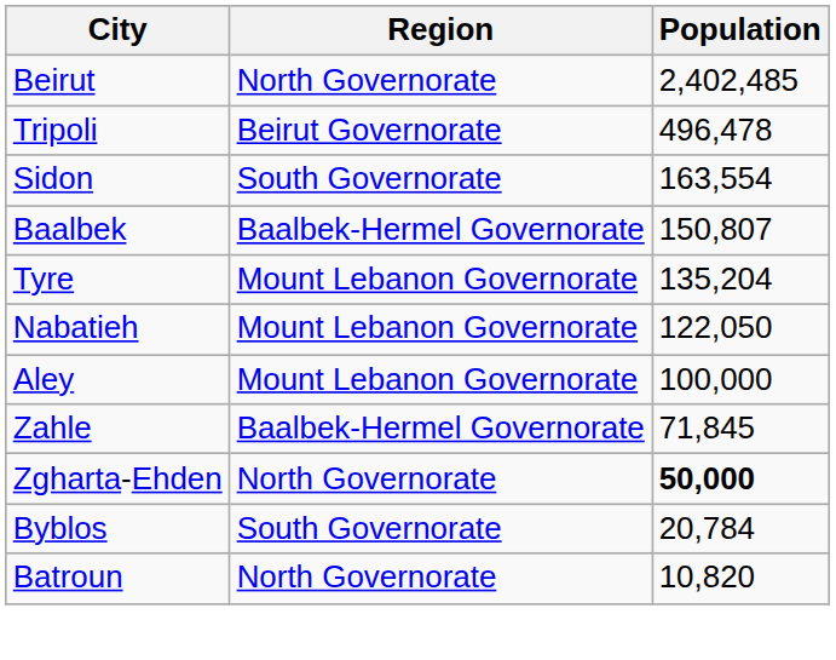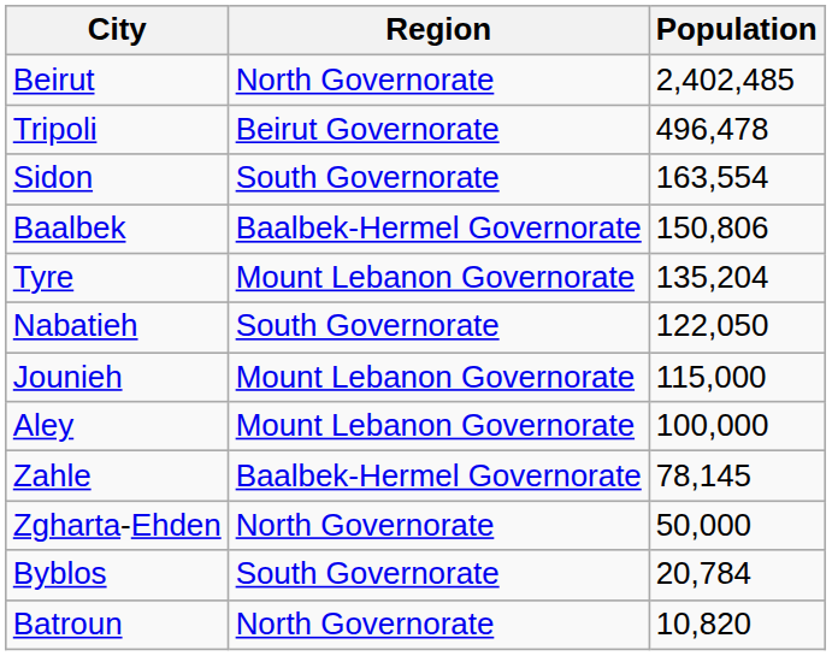Baalbek | Population: 150,807 -> 150,806
Nabatieh | Region: Mount Lebanon Governorate -> South Governorate
+ row: Jounieh | Mount Lebanon Governorate | 115,000
Zahle | Population: 71,845 -> 78,145
Zgharta-Ehden | Population: bold -> normal
